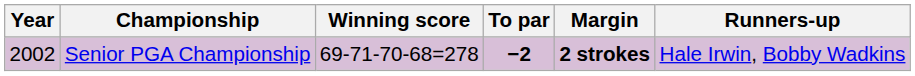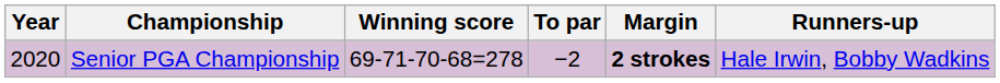Senior PGA Championship | Year: 2002 -> 2020
Senior PGA Championship | To par: bold -> normal
